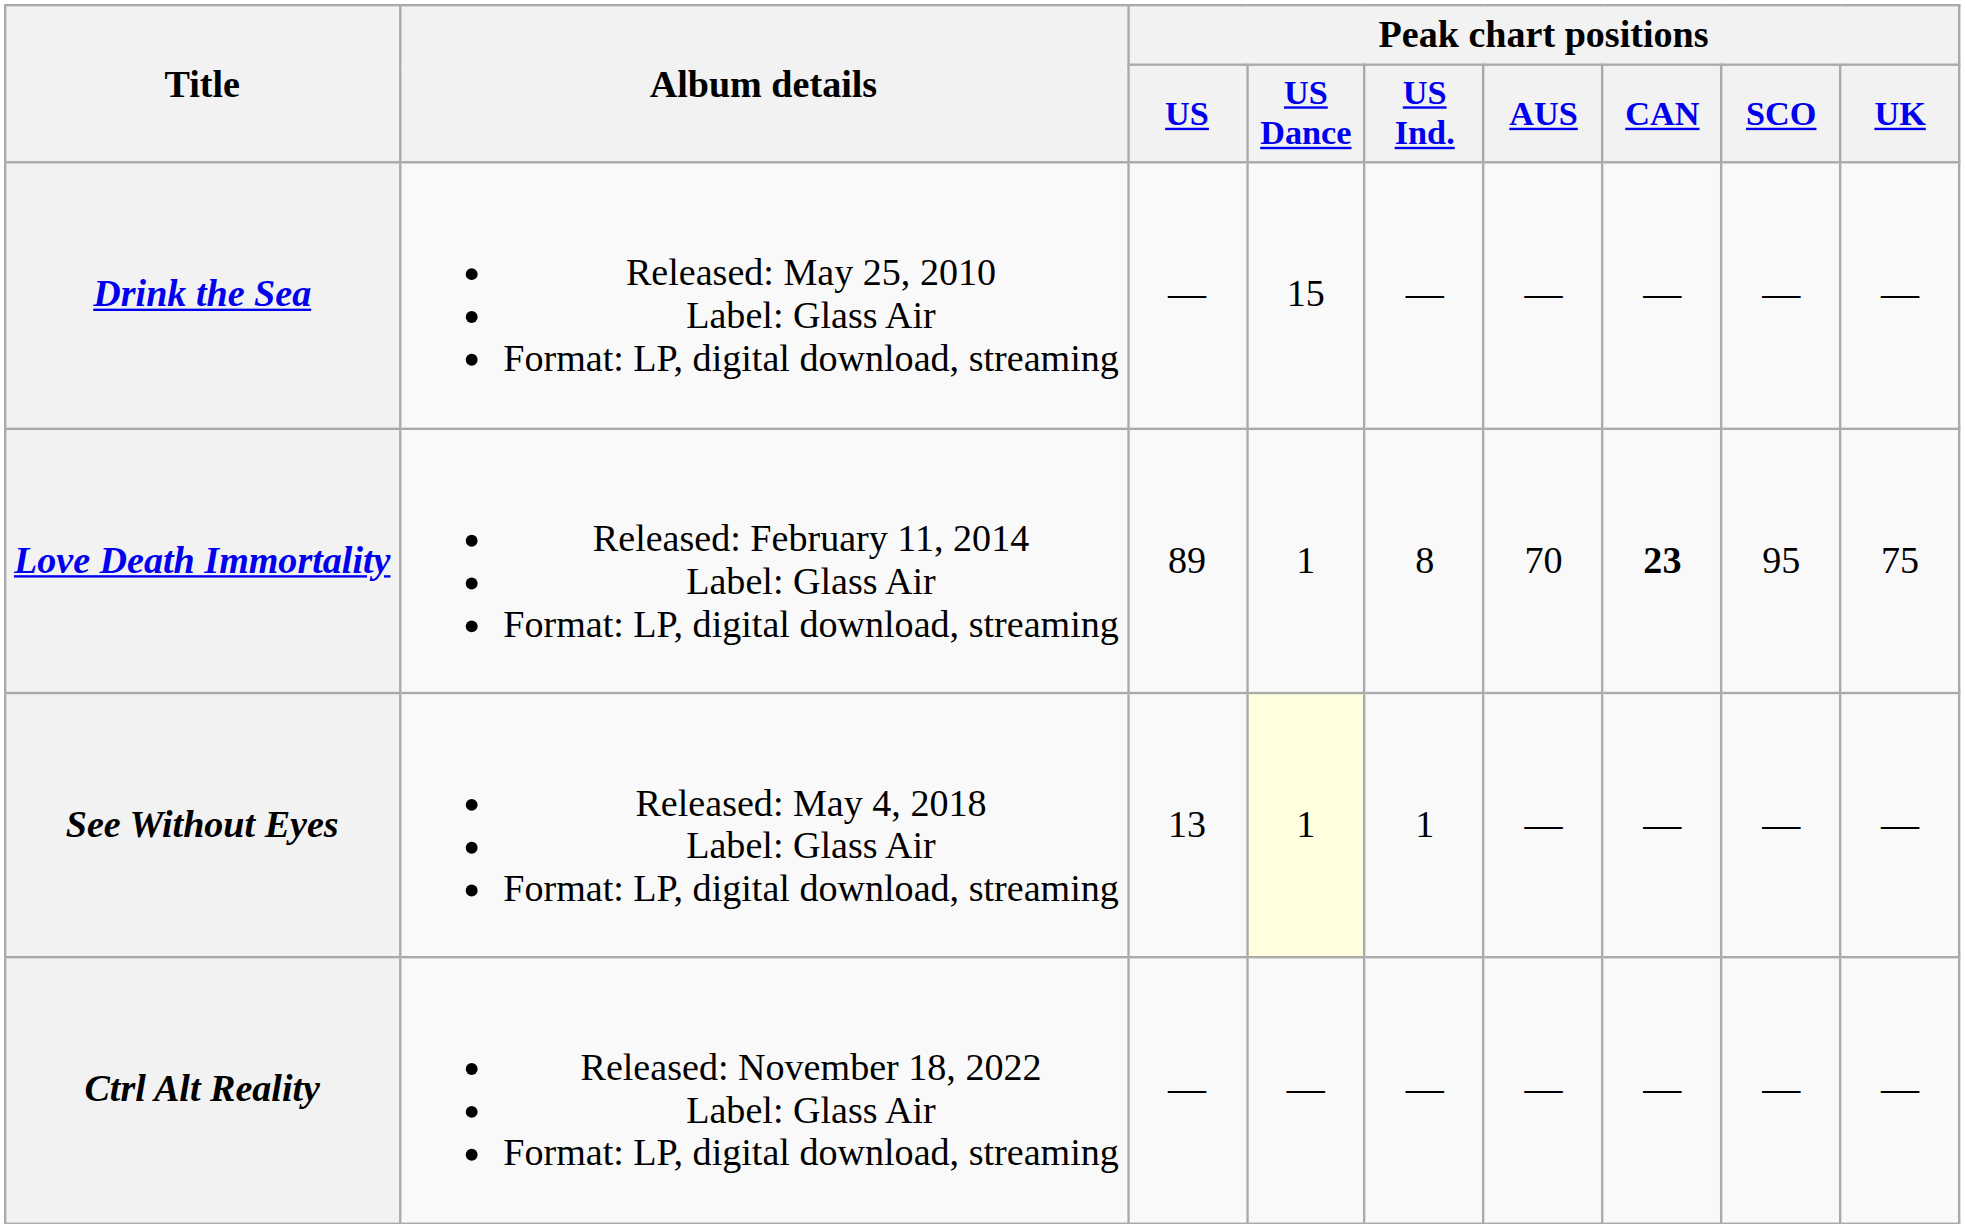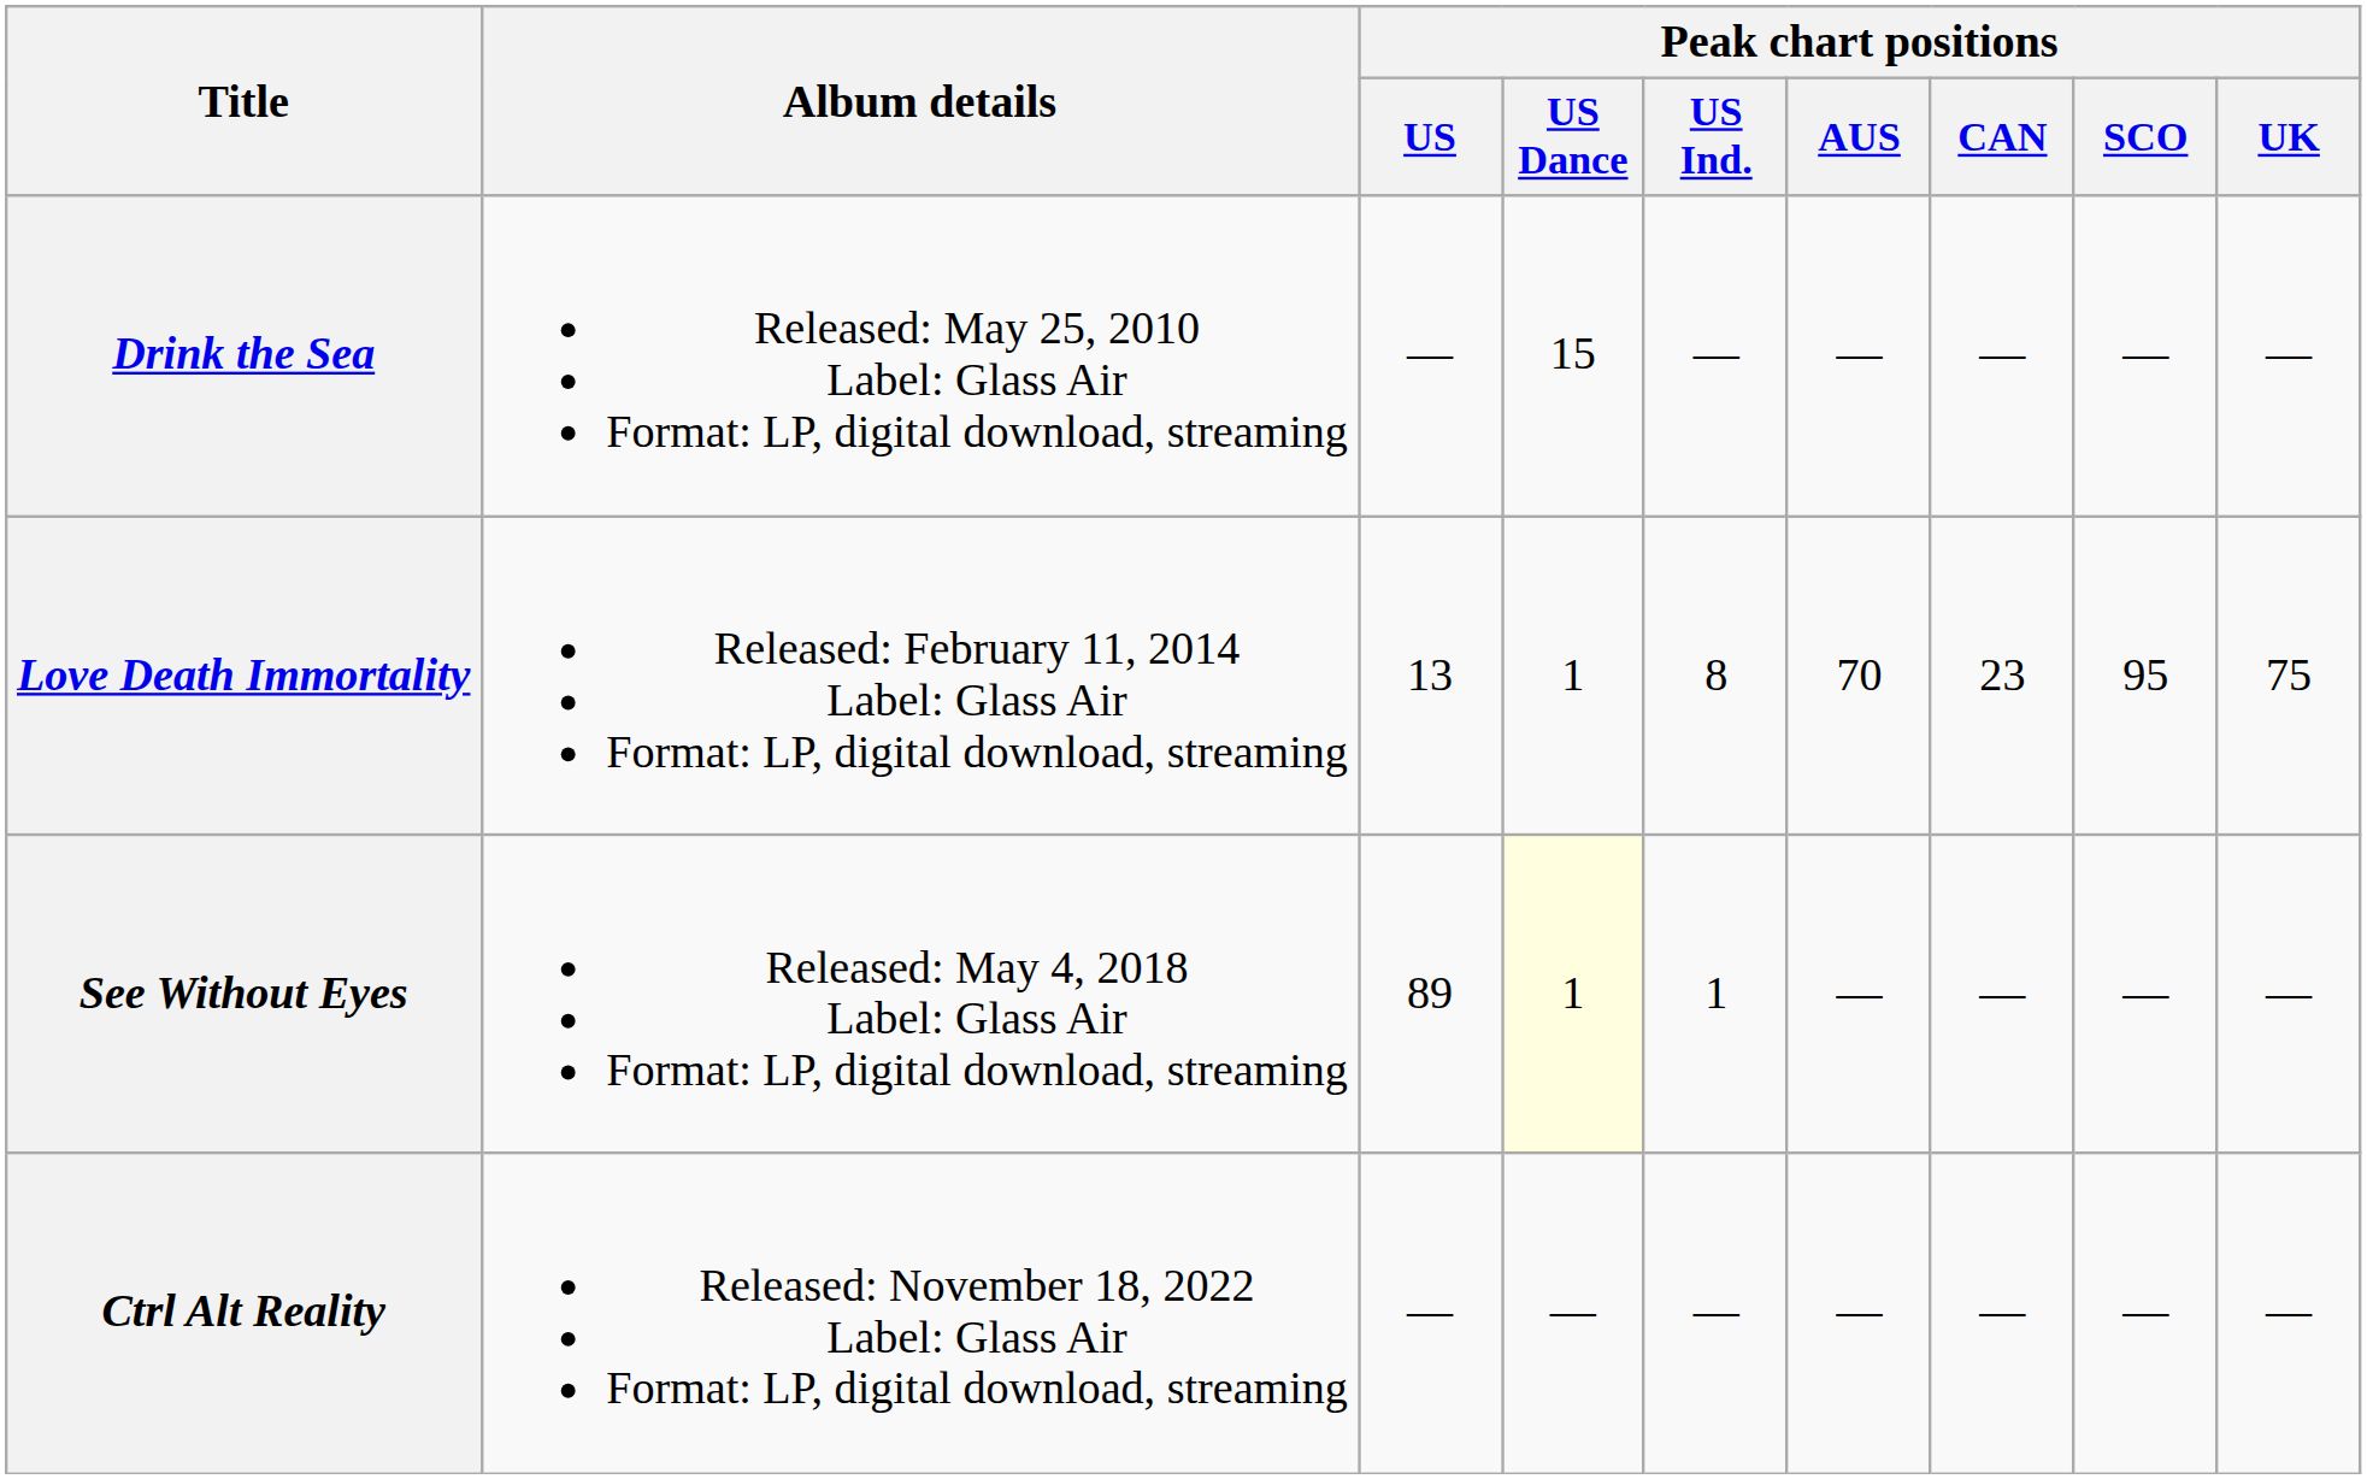Love Death Immortality | Peak chart positions / US: 89 -> 13
Love Death Immortality | Peak chart positions / CAN: bold -> normal
See Without Eyes | Peak chart positions / US: 13 -> 89
